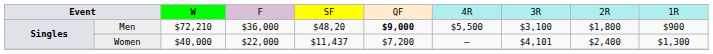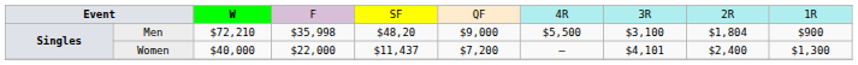Men | column 4: $36,000 -> $35,998
Men | column 6: bold -> normal
Men | column 9: $1,800 -> $1,804
